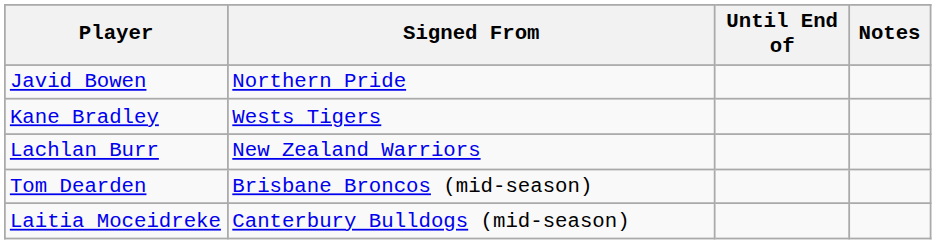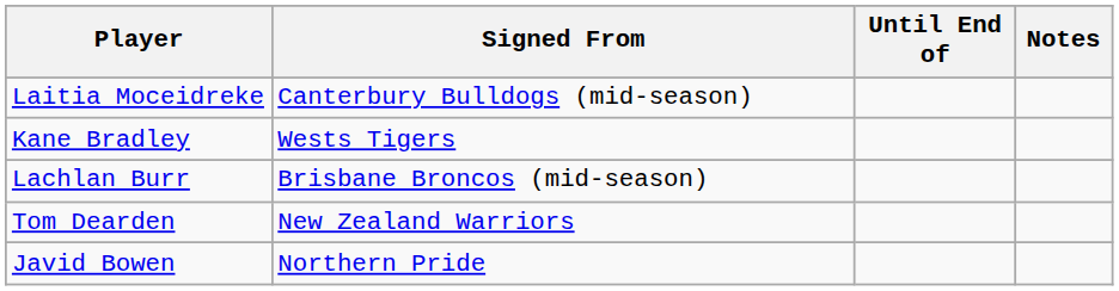rows swapped: Javid Bowen <-> Laitia Moceidreke
Lachlan Burr | Signed From: New Zealand Warriors -> Brisbane Broncos (mid-season)
Tom Dearden | Signed From: Brisbane Broncos (mid-season) -> New Zealand Warriors
